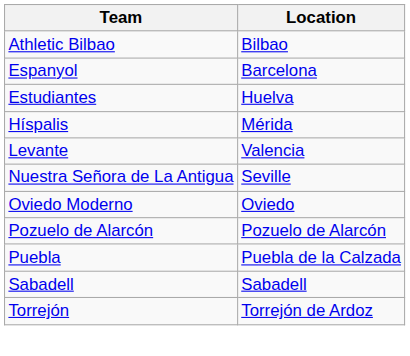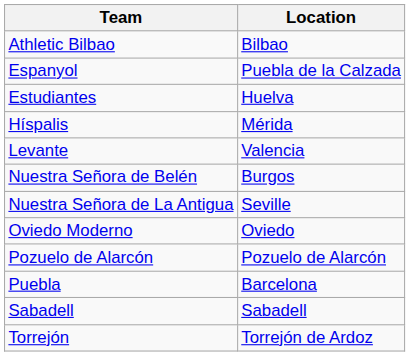Espanyol | Location: Barcelona -> Puebla de la Calzada
+ row: Nuestra Señora de Belén | Burgos
Puebla | Location: Puebla de la Calzada -> Barcelona
